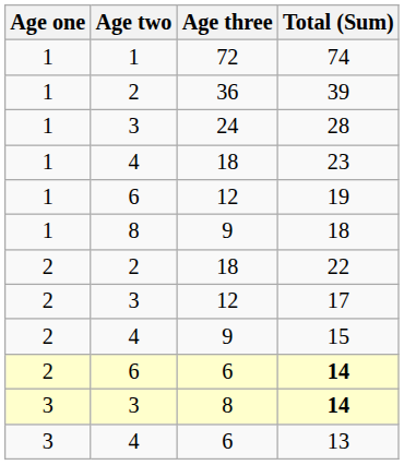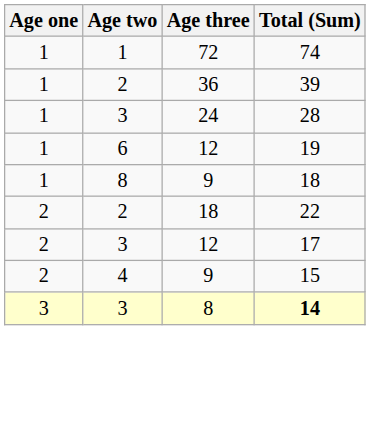- row: 1 | 4 | 18 | 23
- row: 2 | 6 | 6 | 14
- row: 3 | 4 | 6 | 13
